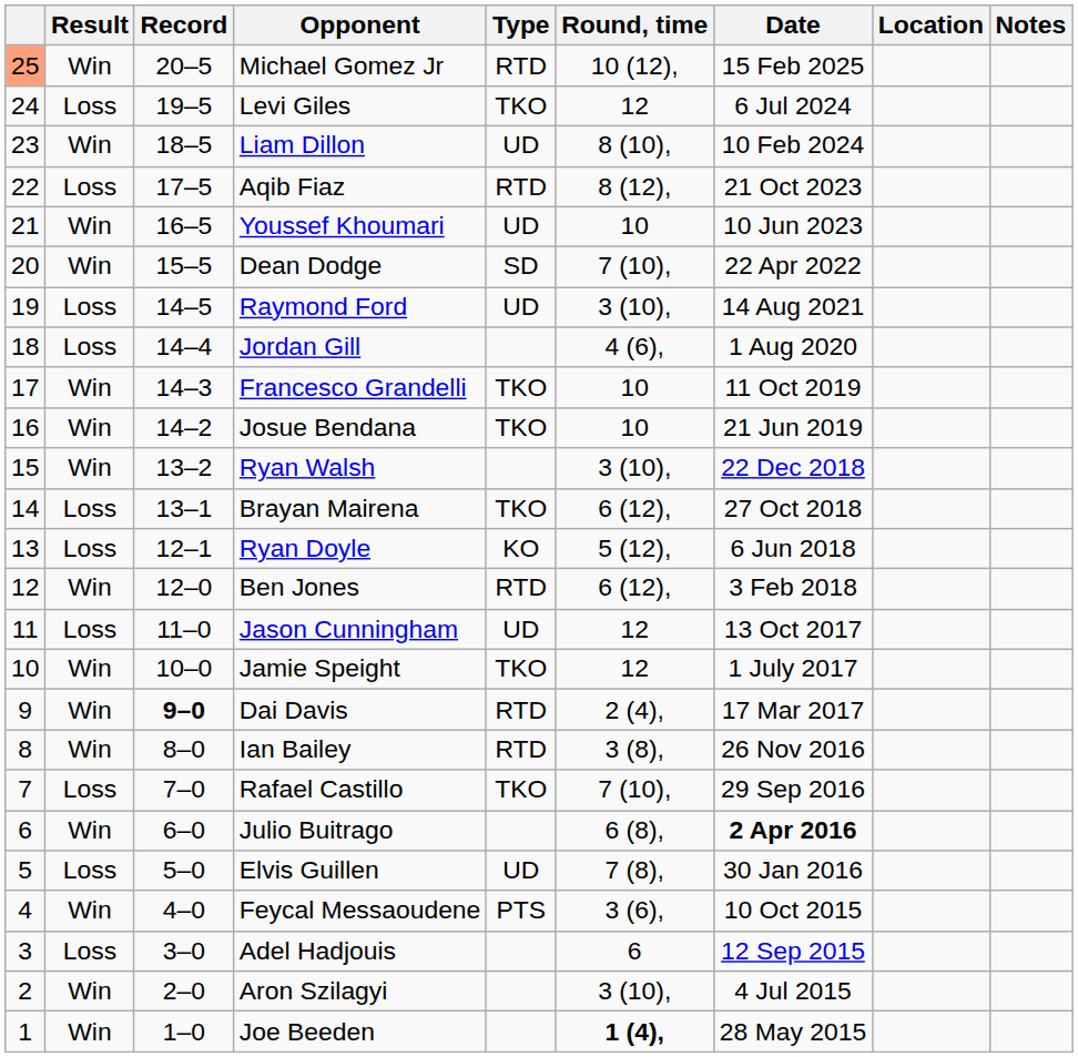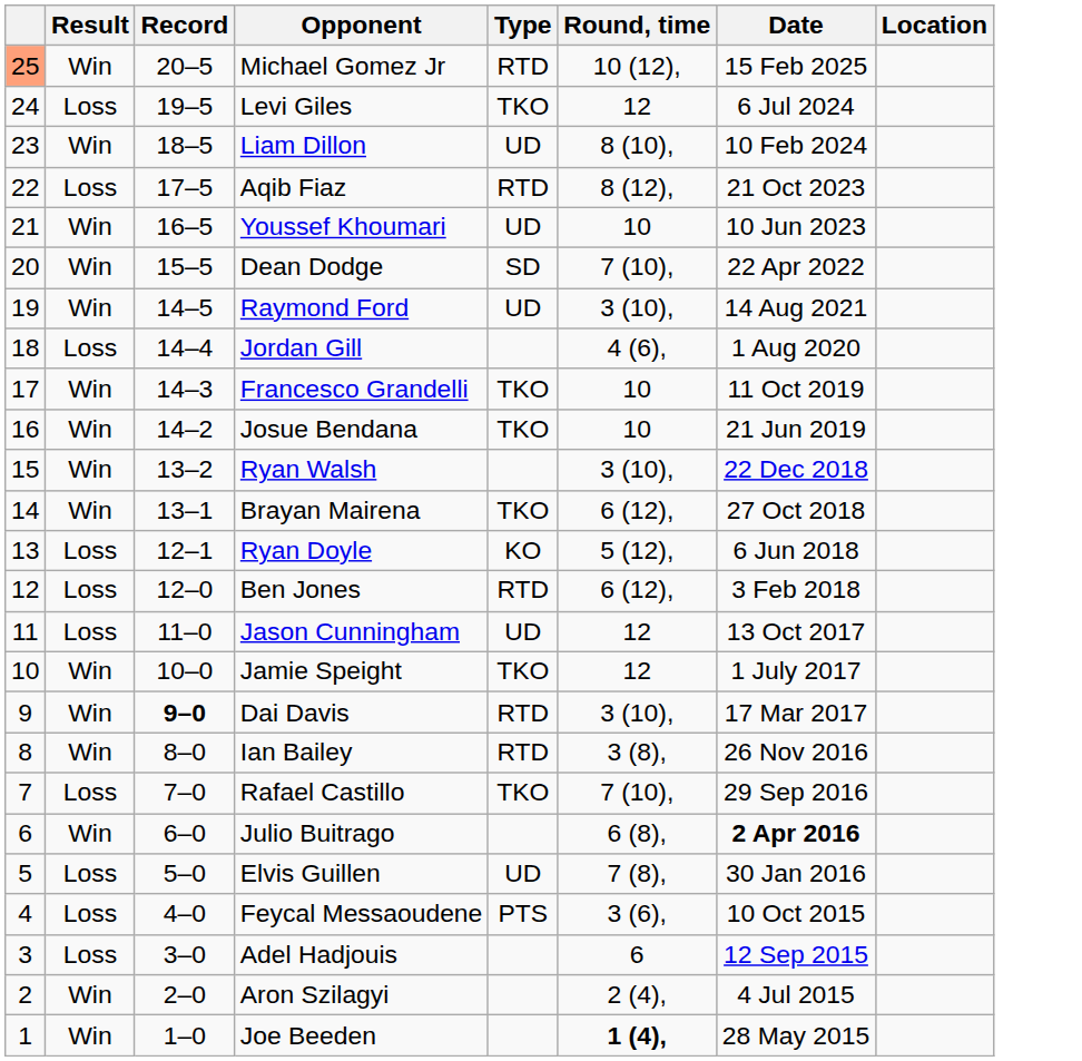- column: Notes
Raymond Ford | Result: Loss -> Win
Brayan Mairena | Result: Loss -> Win
Ben Jones | Result: Win -> Loss
Dai Davis | Round, time: 2 (4), -> 3 (10),
Feycal Messaoudene | Result: Win -> Loss
Aron Szilagyi | Round, time: 3 (10), -> 2 (4),
